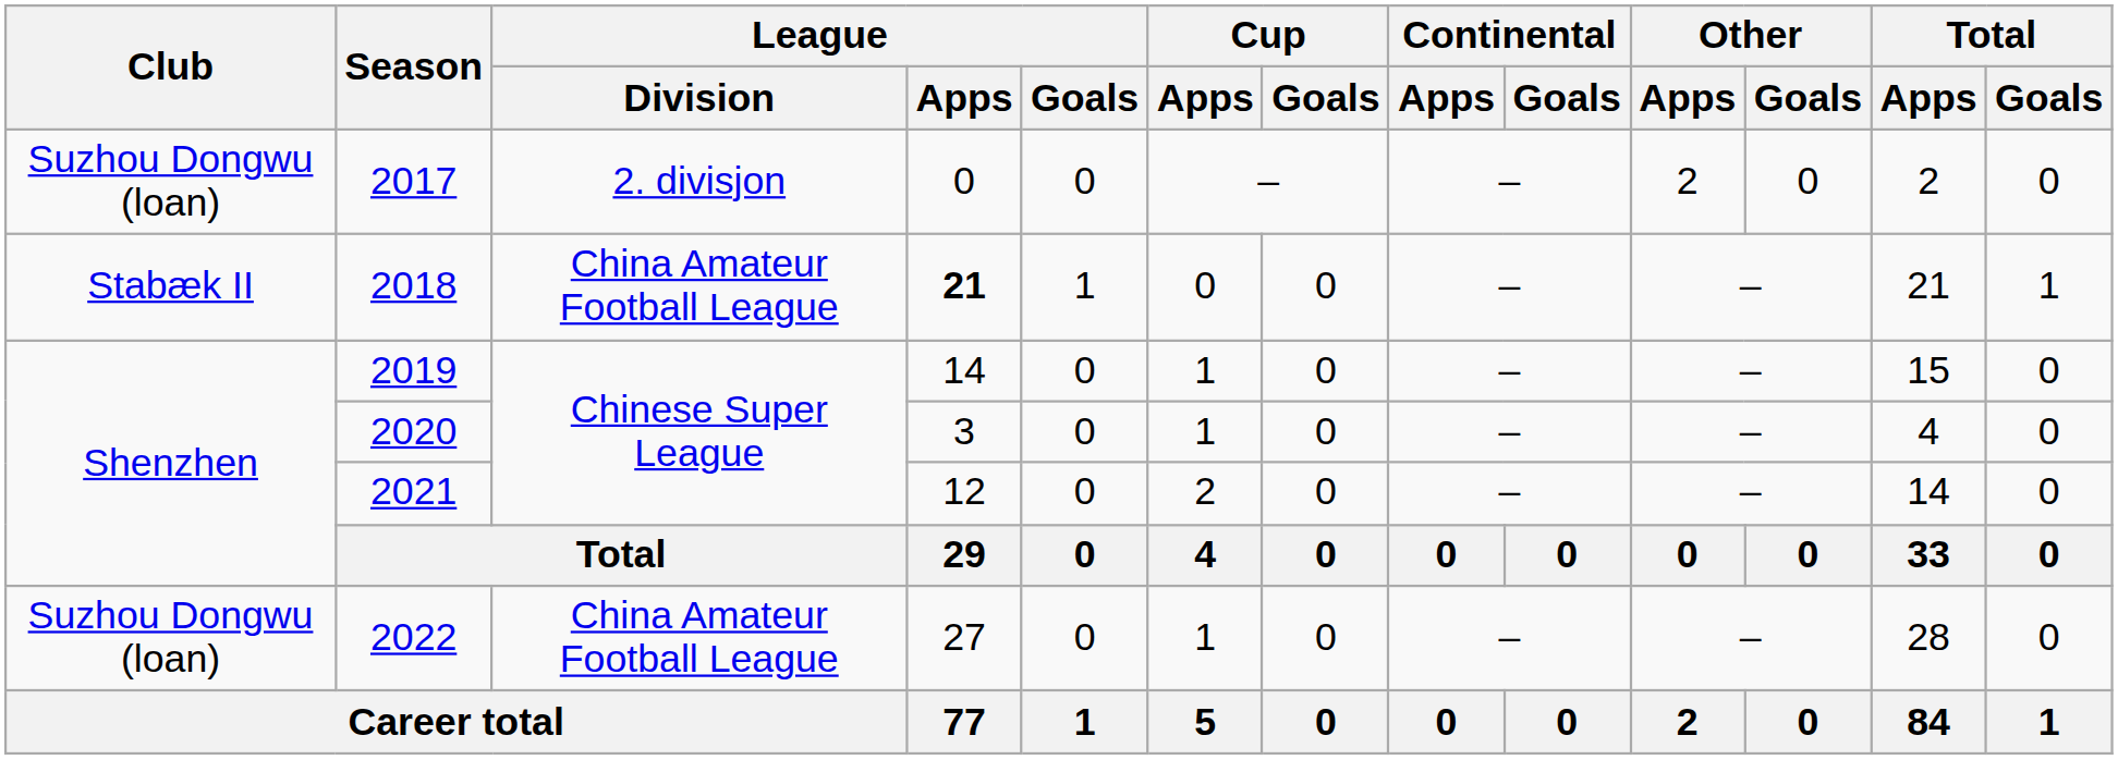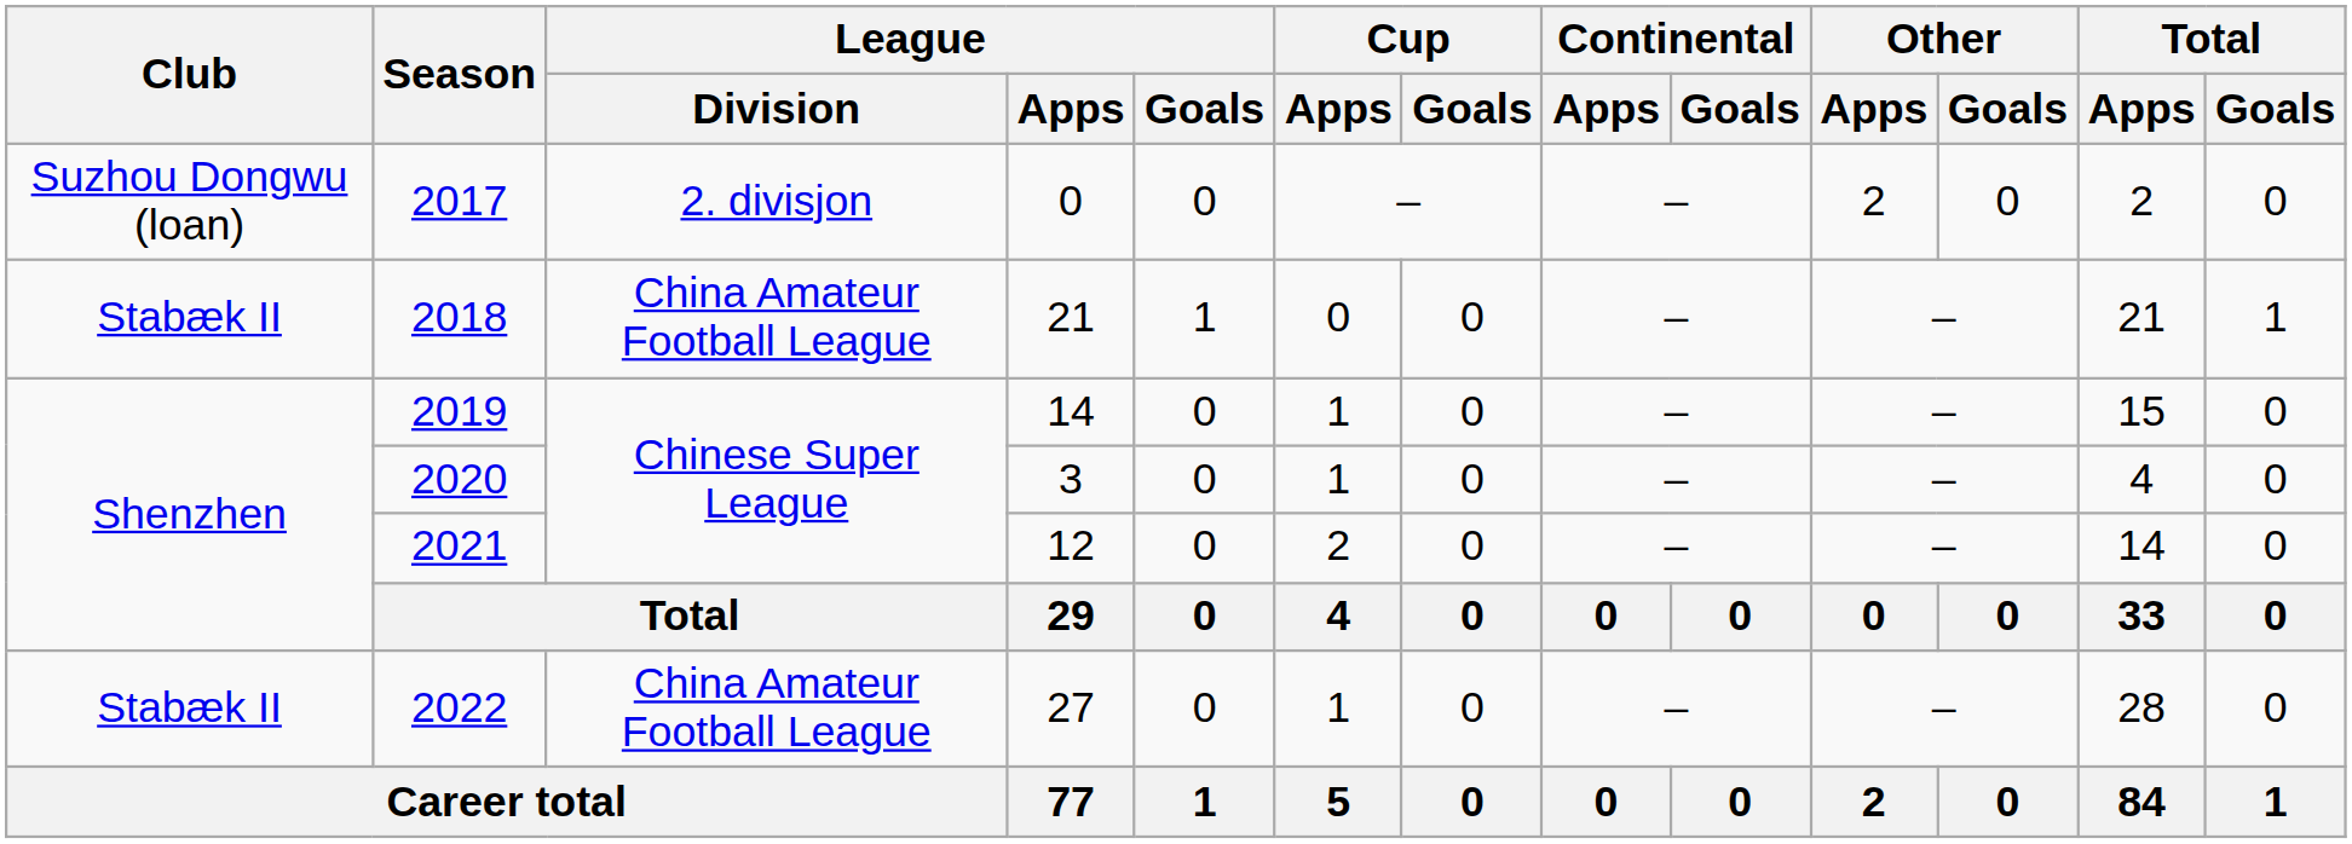2018 | League / Apps: bold -> normal
2022 | Club: Suzhou Dongwu (loan) -> Stabæk II
